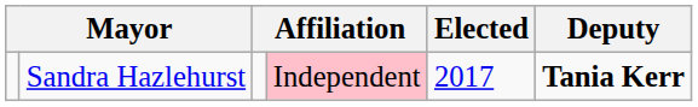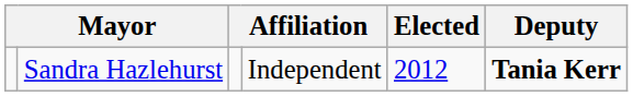Sandra Hazlehurst | column 4: pink background -> no background
Sandra Hazlehurst | Elected: 2017 -> 2012
